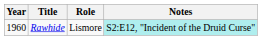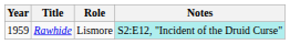Rawhide | Year: 1960 -> 1959
